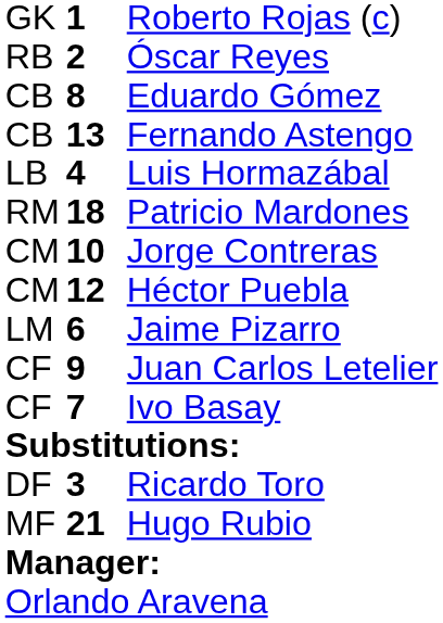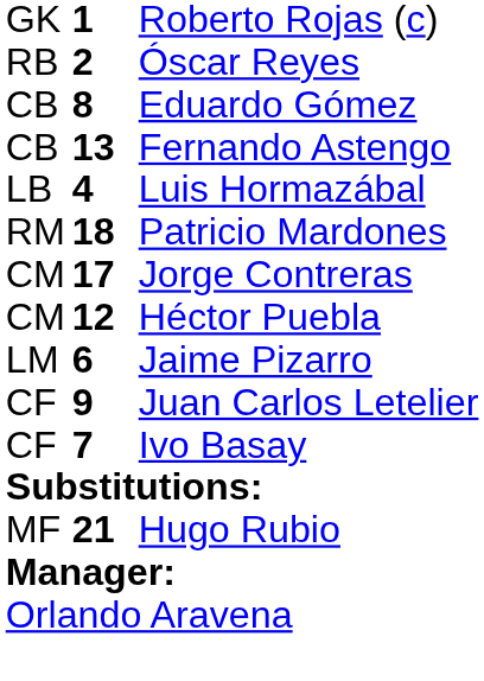Jorge Contreras | column 2: 10 -> 17
- row: DF | 3 | Ricardo Toro
